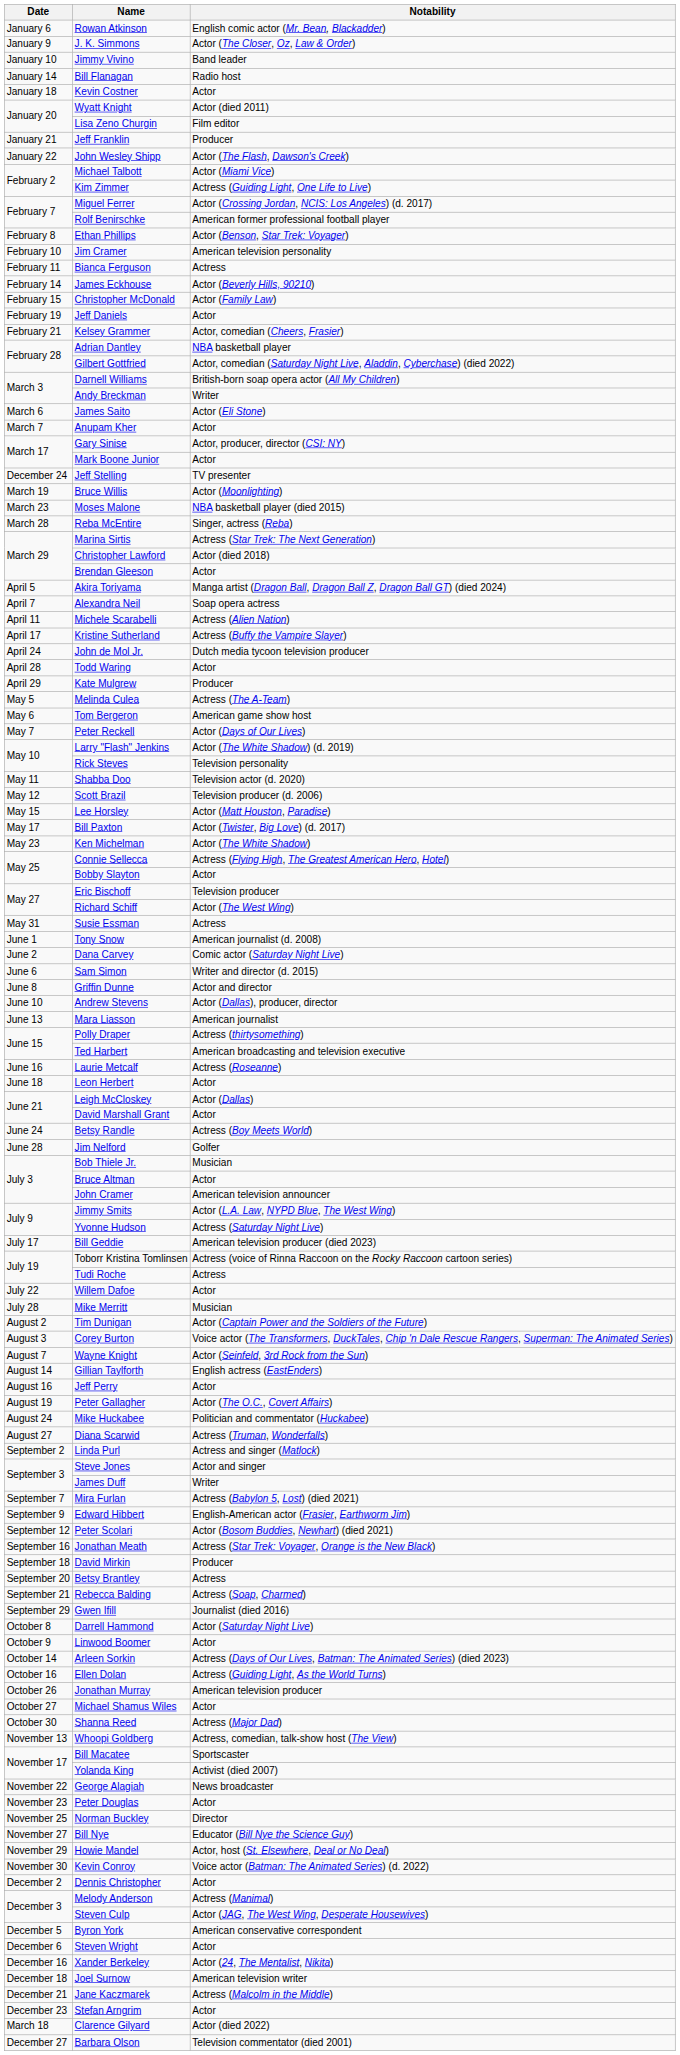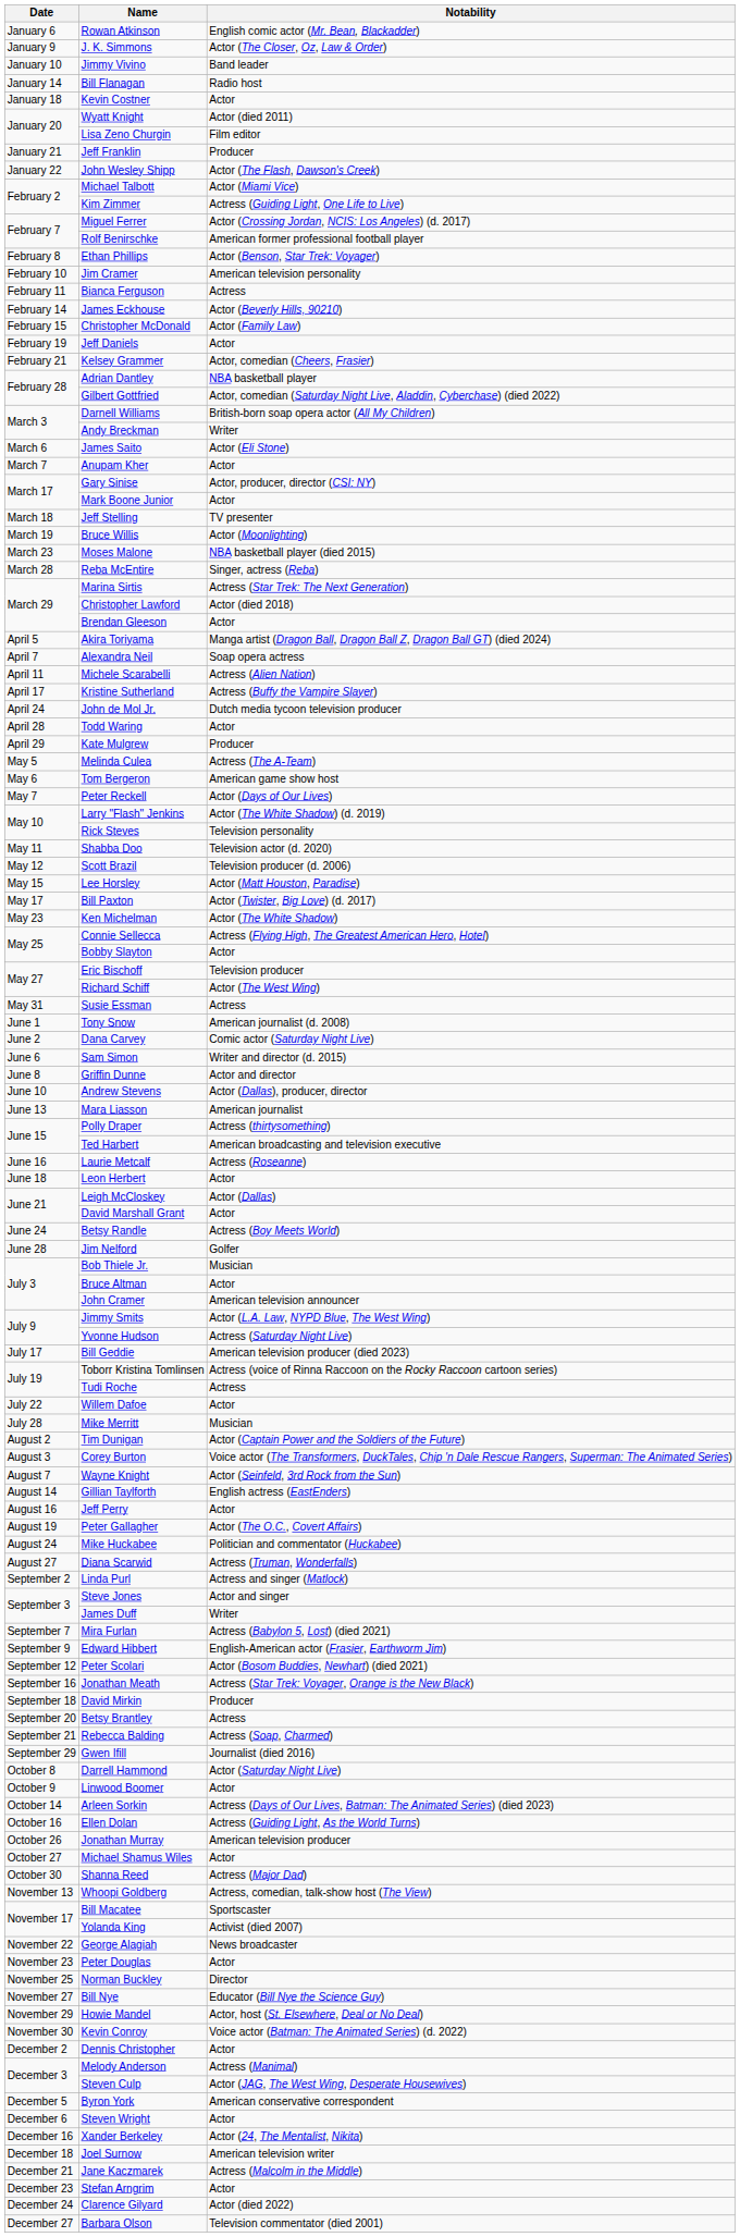Jeff Stelling | Date: December 24 -> March 18
Clarence Gilyard | Date: March 18 -> December 24
